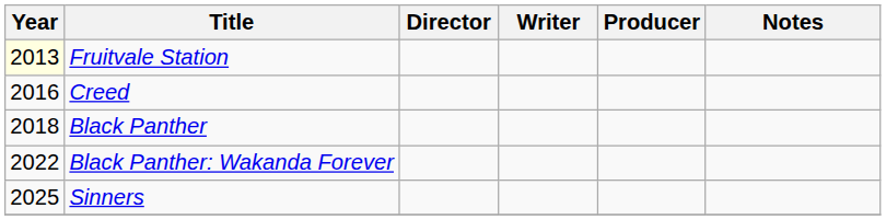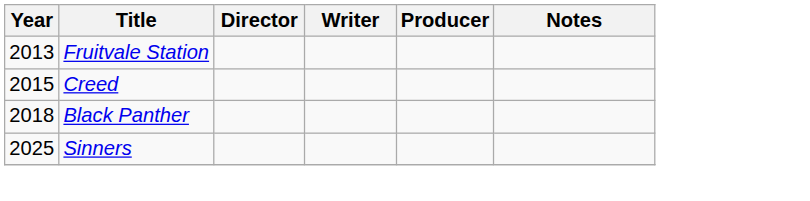Fruitvale Station | Year: lightyellow background -> no background
Creed | Year: 2016 -> 2015
- row: 2022 | Black Panther: Wakanda Forever
